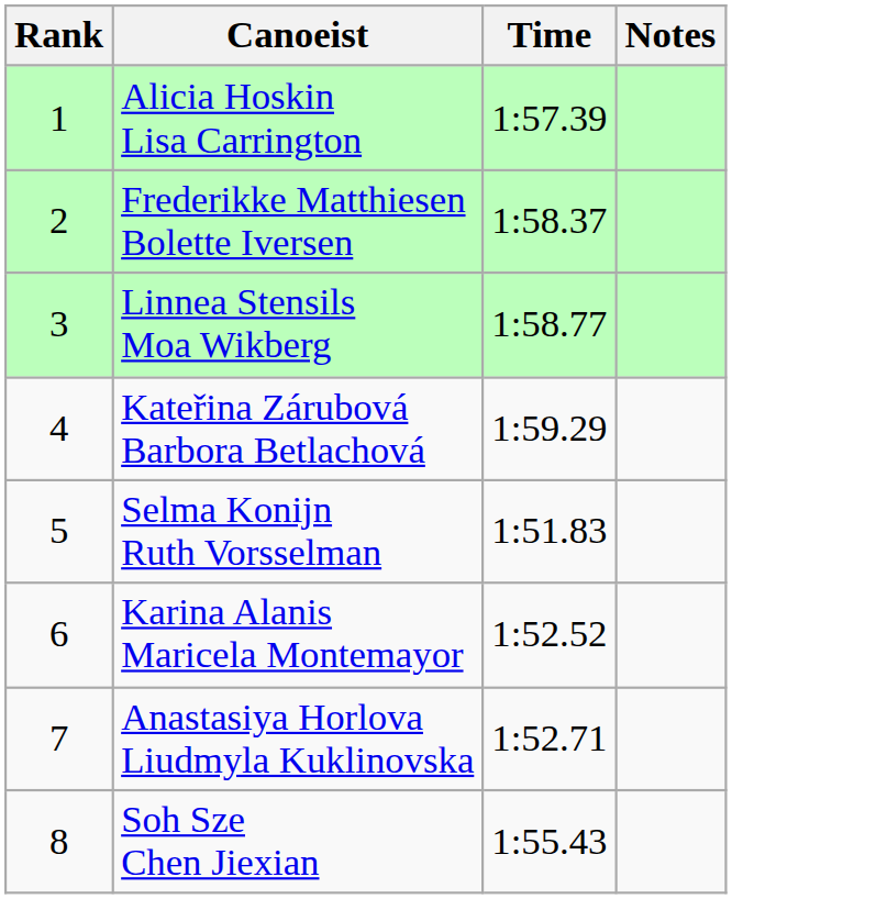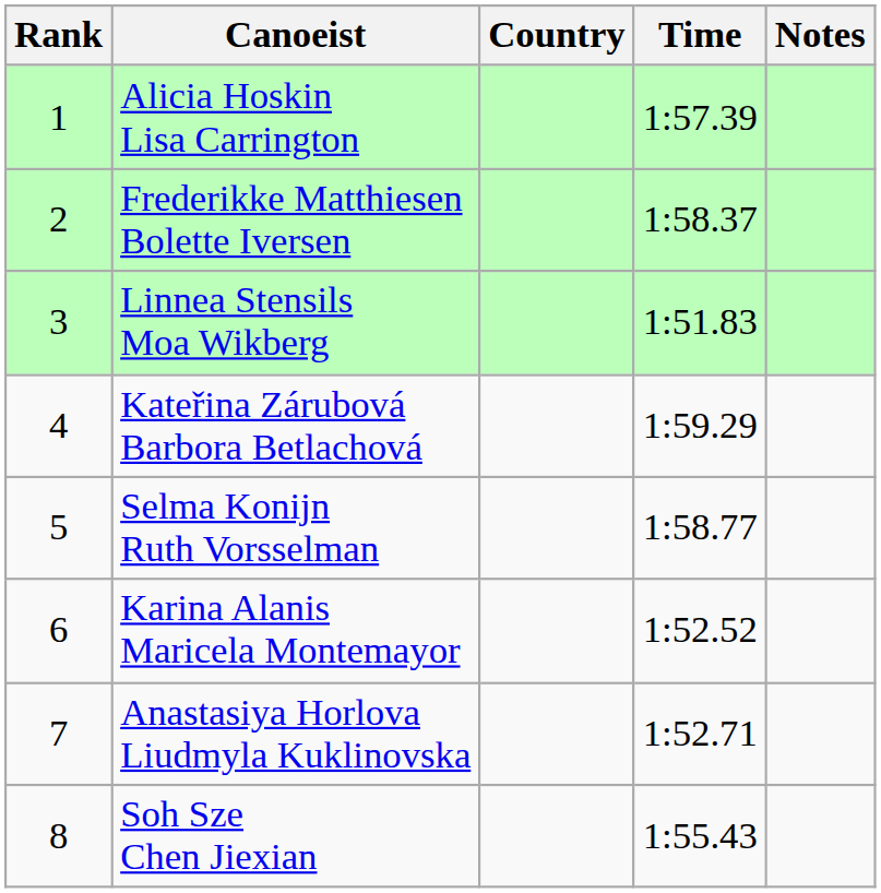+ column: Country
Linnea Stensils Moa Wikberg | Time: 1:58.77 -> 1:51.83
Selma Konijn Ruth Vorsselman | Time: 1:51.83 -> 1:58.77
